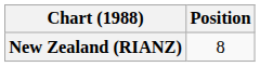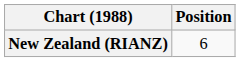New Zealand (RIANZ) | Position: 8 -> 6
